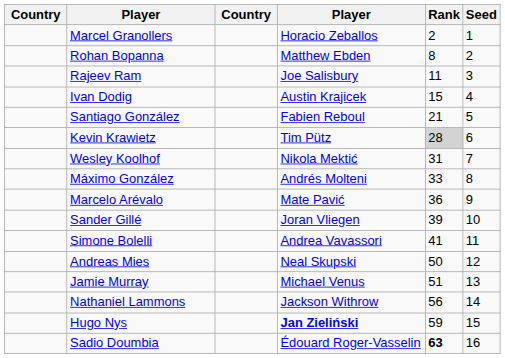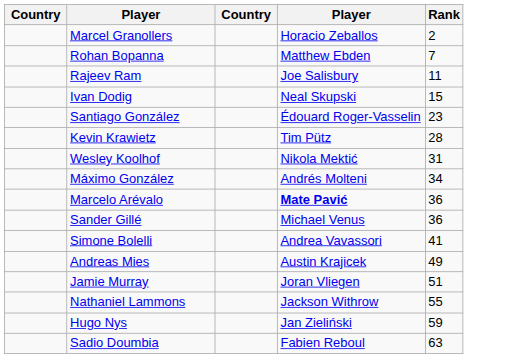- column: Seed | 1 | 2 | 3 | 4 | 5 | 6 | 7 | 8 | 9 | 10 | 11 | 12 | 13 | 14 | 15 | 16
Rohan Bopanna | Rank: 8 -> 7
Ivan Dodig | column 4: Austin Krajicek -> Neal Skupski
Santiago González | column 4: Fabien Reboul -> Édouard Roger-Vasselin
Santiago González | Rank: 21 -> 23
Kevin Krawietz | Rank: lightgrey background -> no background
Máximo González | Rank: 33 -> 34
Marcelo Arévalo | column 4: normal -> bold
Sander Gillé | column 4: Joran Vliegen -> Michael Venus
Sander Gillé | Rank: 39 -> 36
Andreas Mies | column 4: Neal Skupski -> Austin Krajicek
Andreas Mies | Rank: 50 -> 49
Jamie Murray | column 4: Michael Venus -> Joran Vliegen
Nathaniel Lammons | Rank: 56 -> 55
Hugo Nys | column 4: bold -> normal
Sadio Doumbia | column 4: Édouard Roger-Vasselin -> Fabien Reboul
Sadio Doumbia | Rank: bold -> normal
